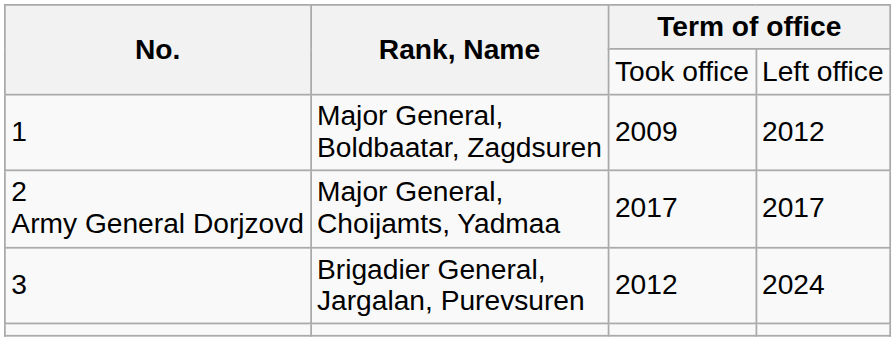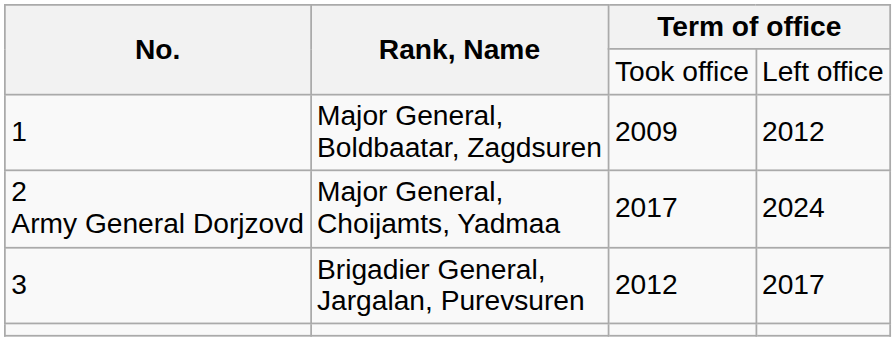Major General, Choijamts, Yadmaa | column 4: 2017 -> 2024
Brigadier General, Jargalan, Purevsuren | column 4: 2024 -> 2017
